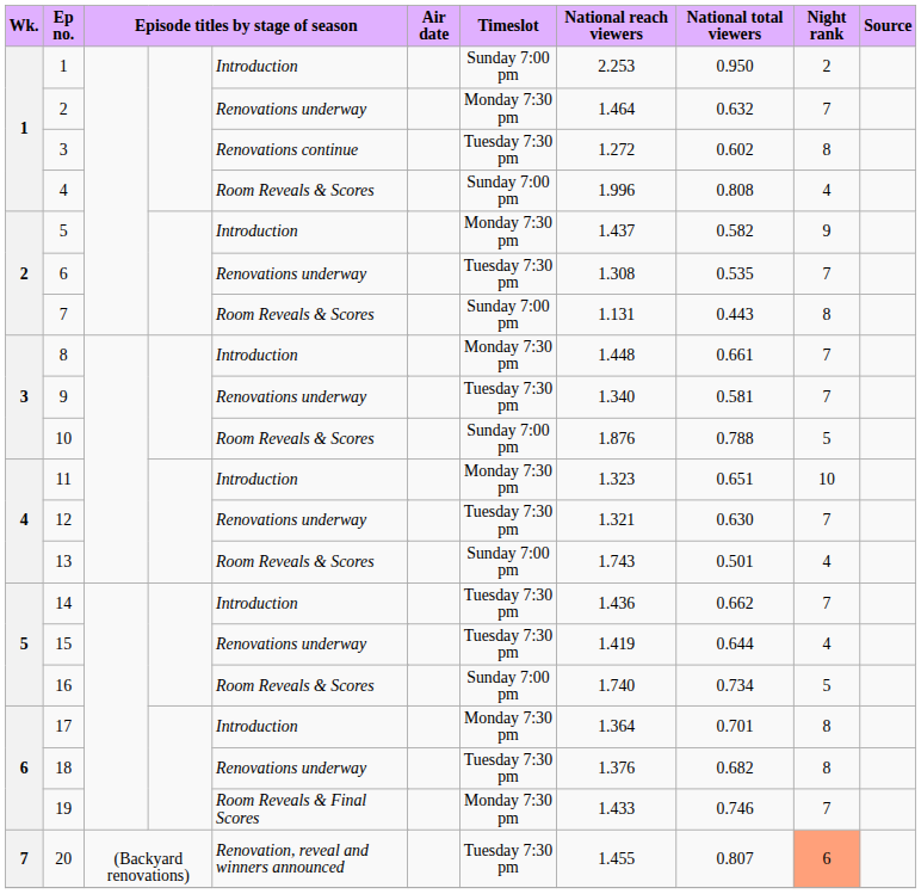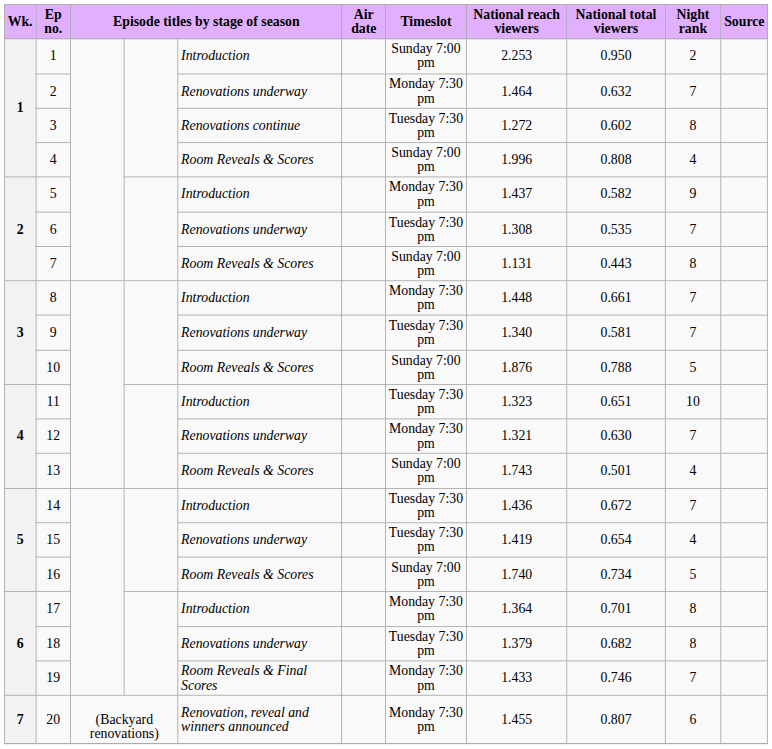11 | Timeslot: Monday 7:30 pm -> Tuesday 7:30 pm
12 | Timeslot: Tuesday 7:30 pm -> Monday 7:30 pm
14 | National total viewers: 0.662 -> 0.672
15 | National total viewers: 0.644 -> 0.654
18 | National reach viewers: 1.376 -> 1.379
20 | Timeslot: Tuesday 7:30 pm -> Monday 7:30 pm
20 | Night rank: lightsalmon background -> no background
